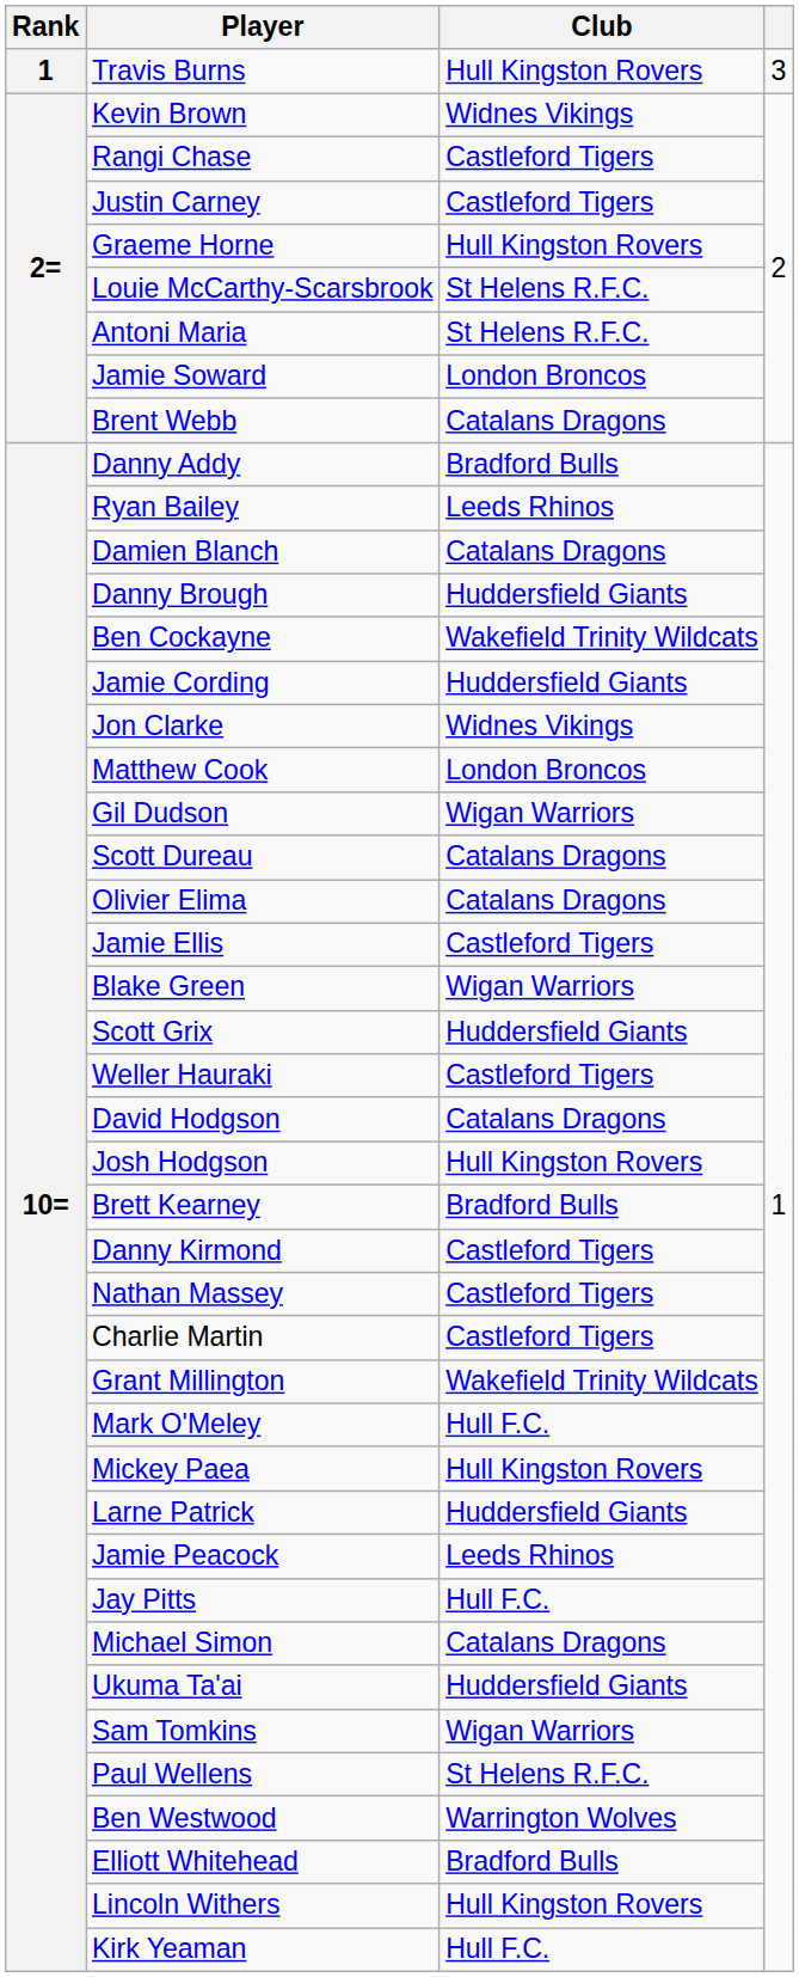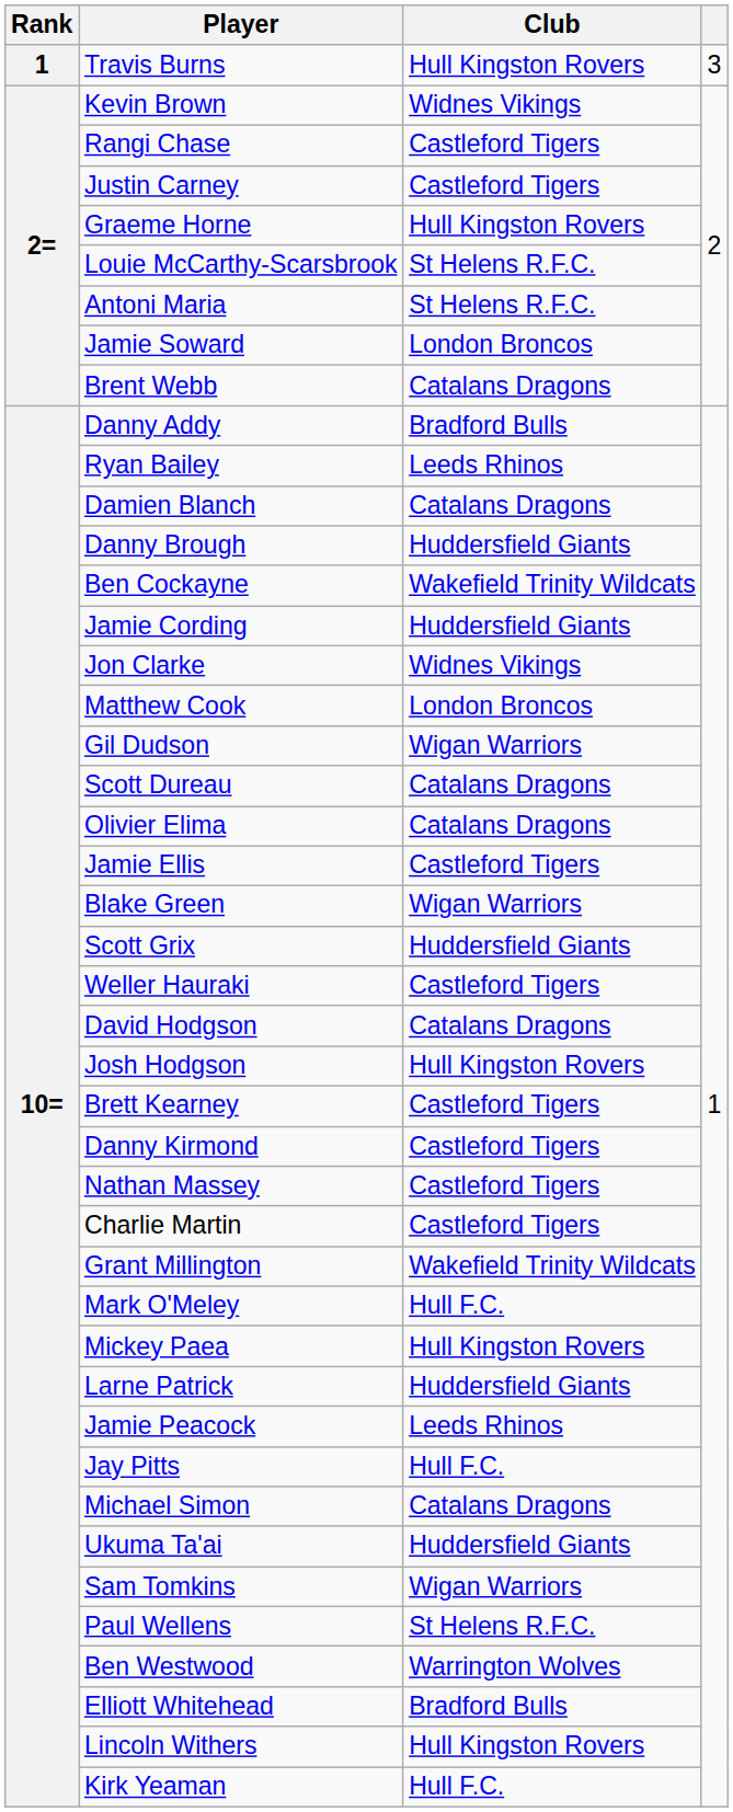Brett Kearney | Club: Bradford Bulls -> Castleford Tigers
